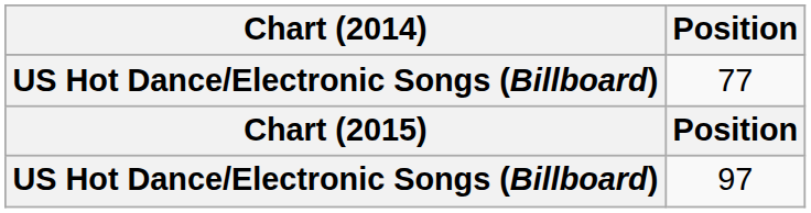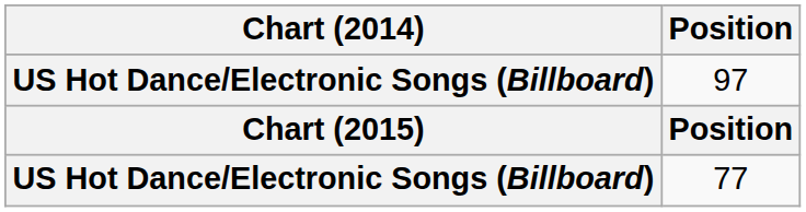rows swapped: 97 <-> 77
